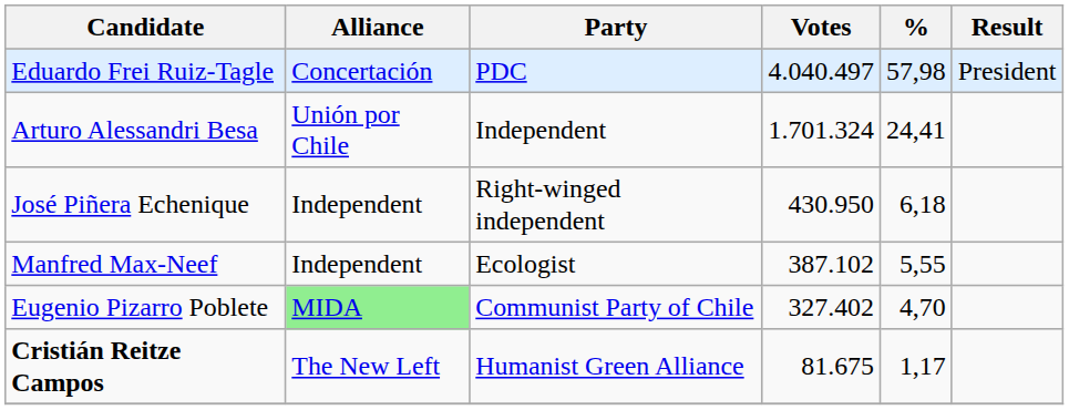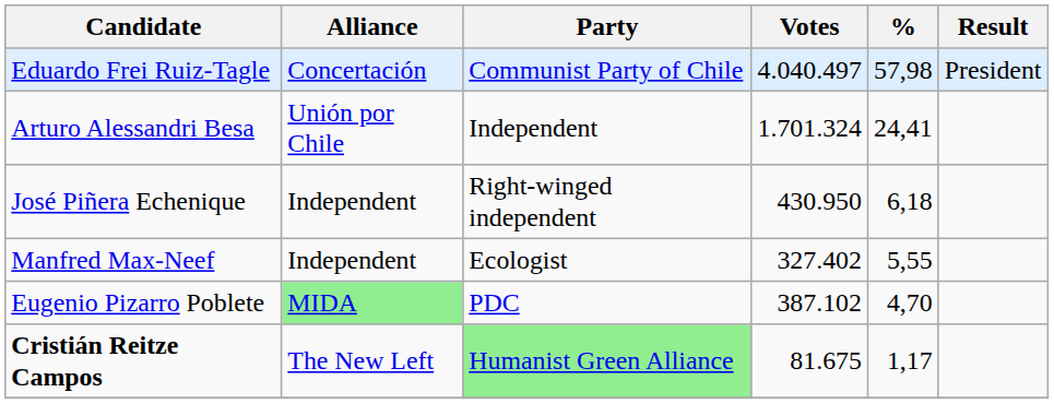Eduardo Frei Ruiz-Tagle | Party: PDC -> Communist Party of Chile
Manfred Max-Neef | Votes: 387.102 -> 327.402
Eugenio Pizarro Poblete | Party: Communist Party of Chile -> PDC
Eugenio Pizarro Poblete | Votes: 327.402 -> 387.102
Cristián Reitze Campos | Party: no background -> lightgreen background
